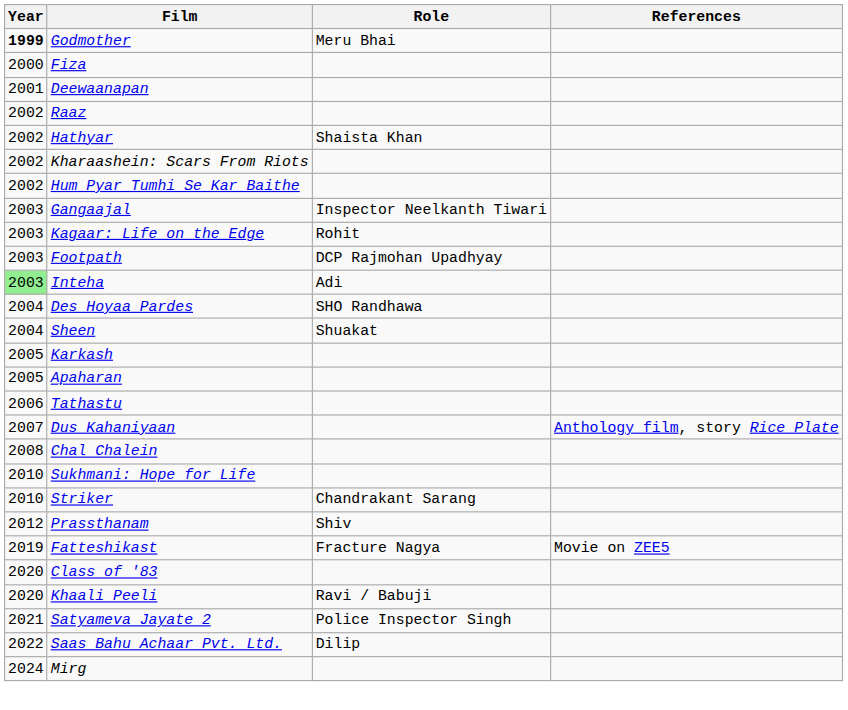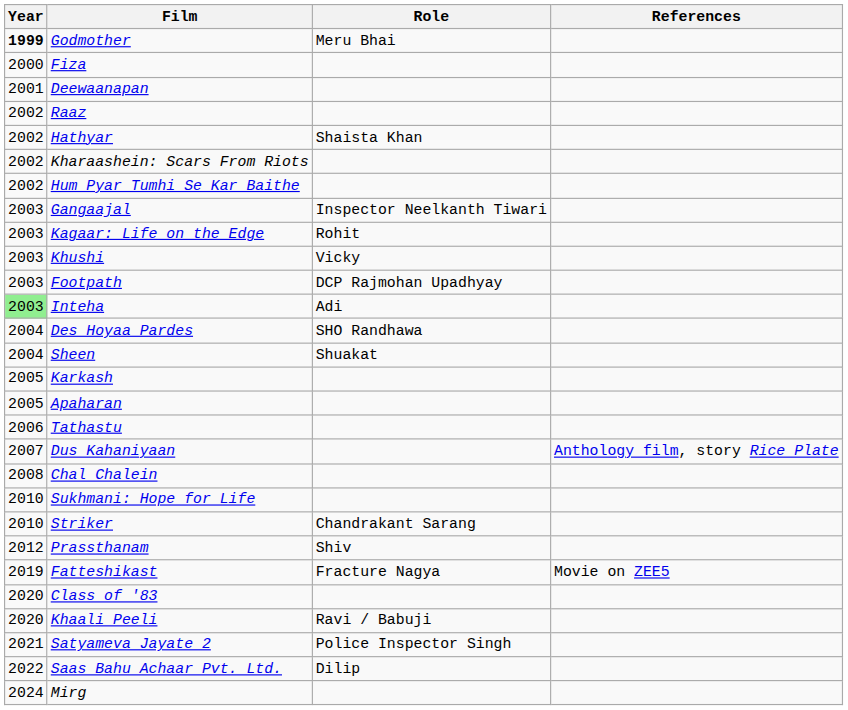+ row: 2003 | Khushi | Vicky
